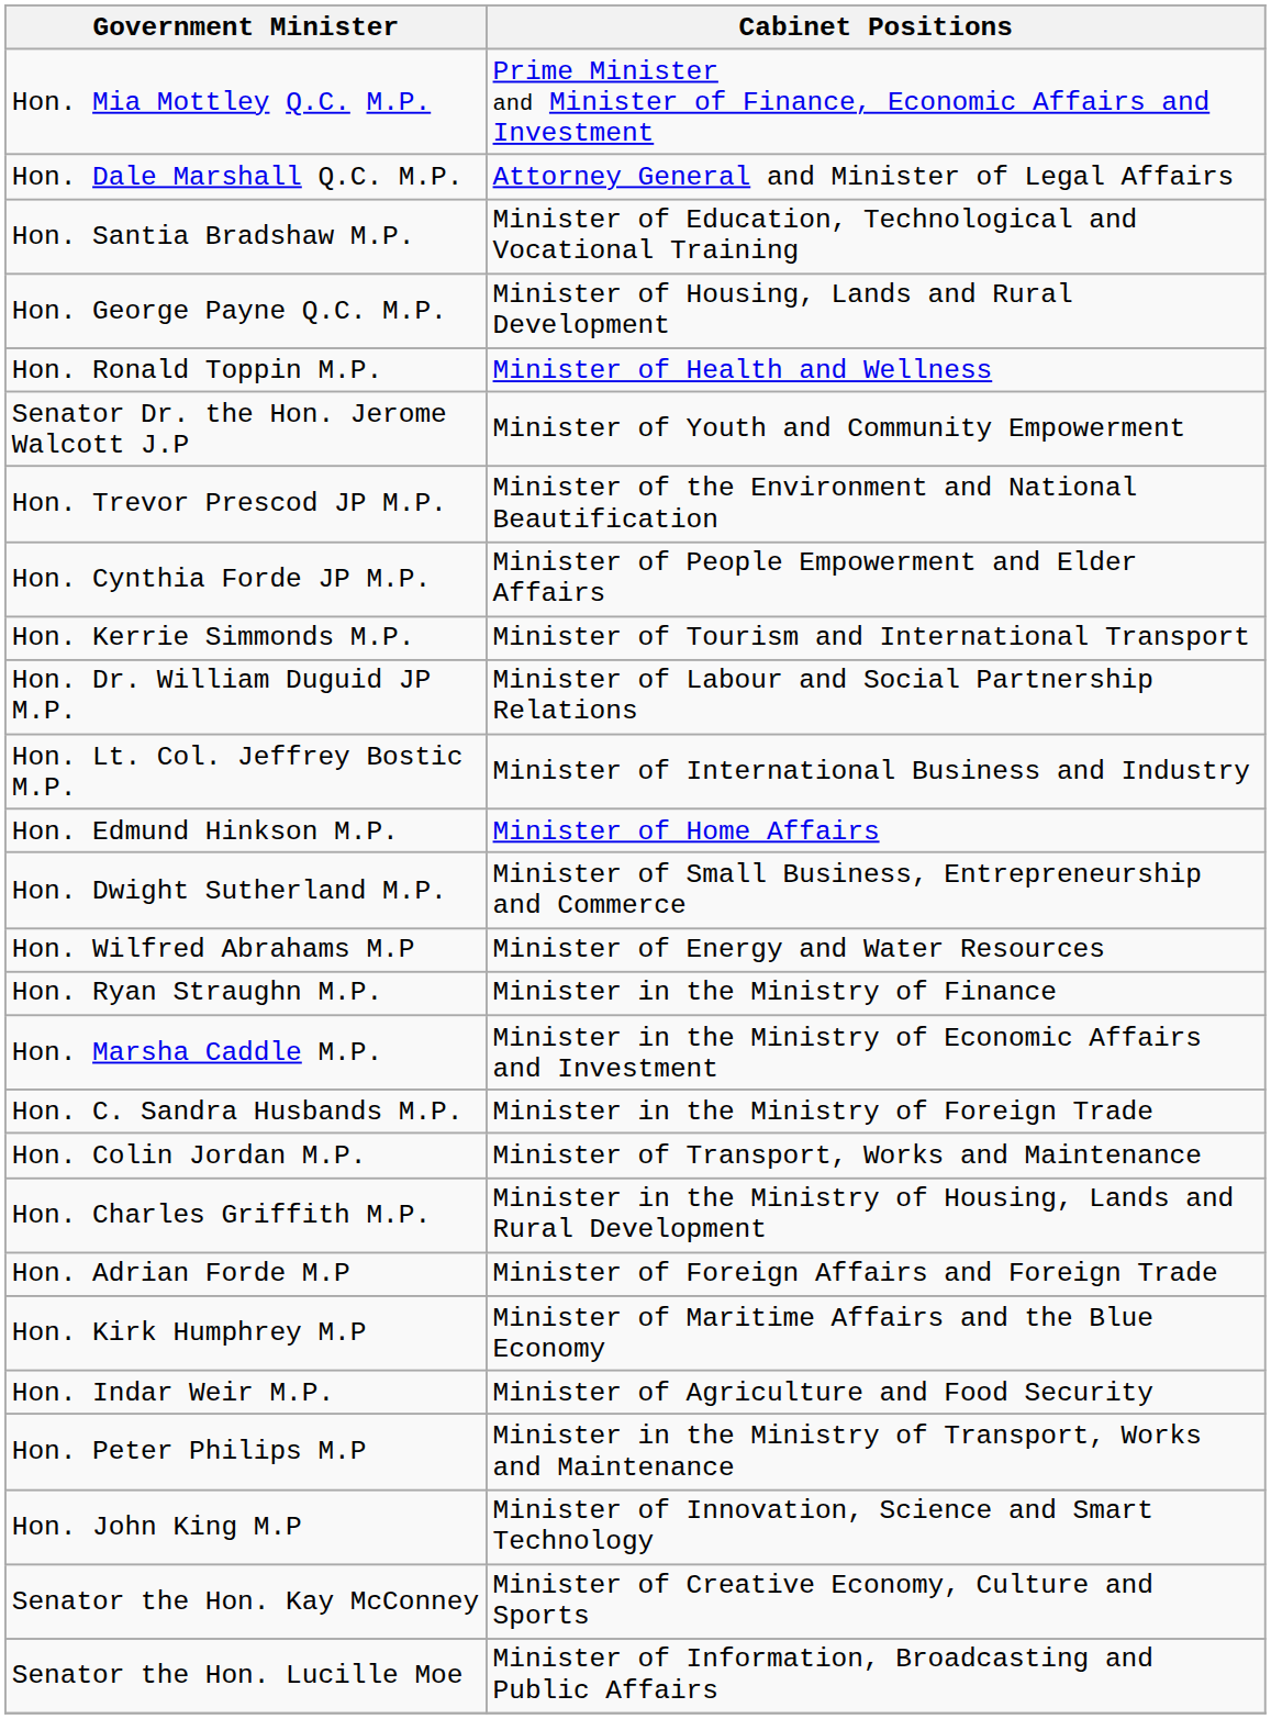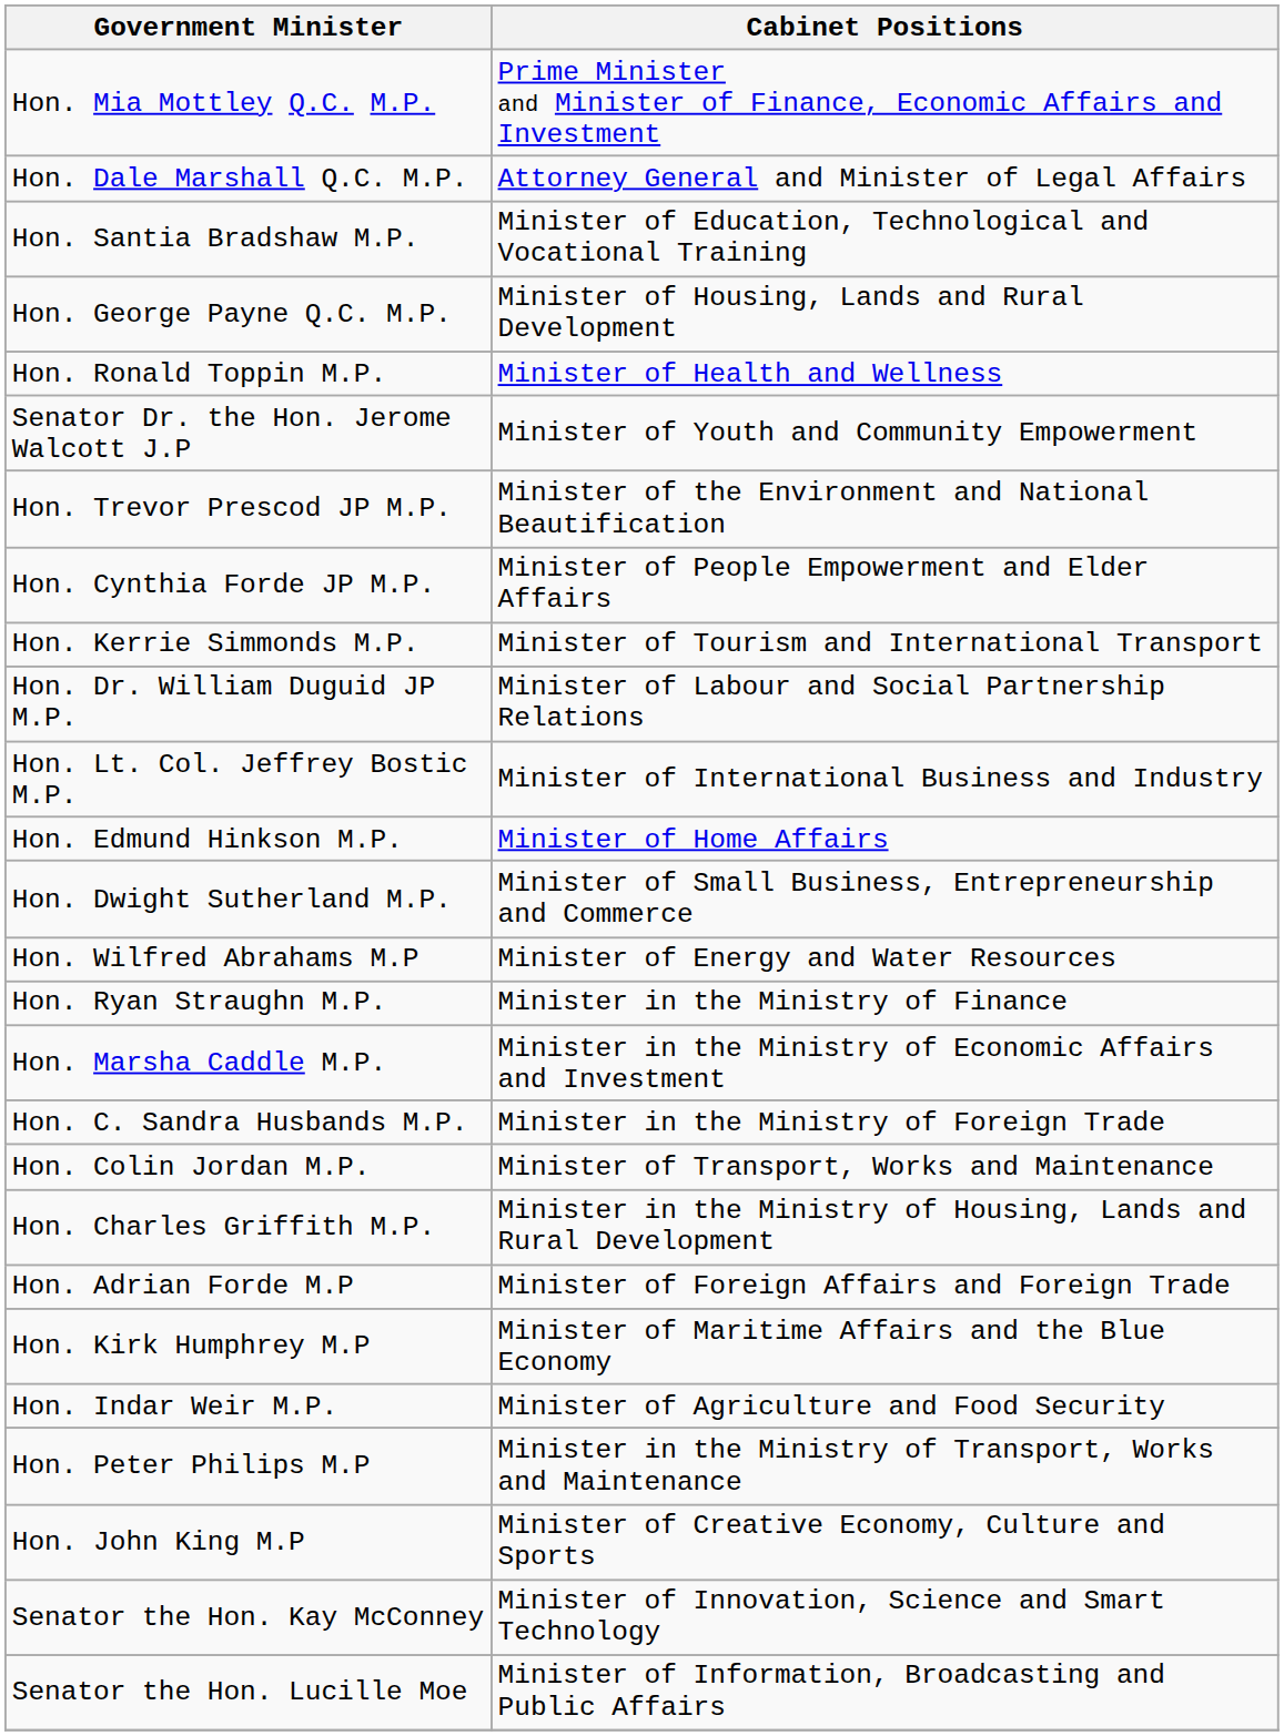Hon. John King M.P | Cabinet Positions: Minister of Innovation, Science and Smart Technology -> Minister of Creative Economy, Culture and Sports
Senator the Hon. Kay McConney | Cabinet Positions: Minister of Creative Economy, Culture and Sports -> Minister of Innovation, Science and Smart Technology
